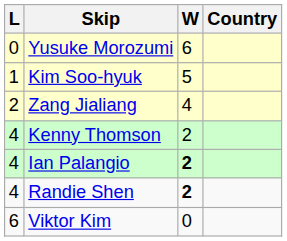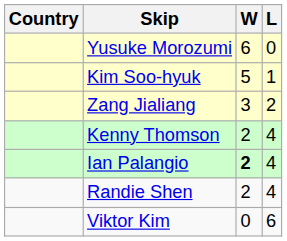columns swapped: Country <-> L
Zang Jialiang | W: 4 -> 3
Randie Shen | W: bold -> normal
